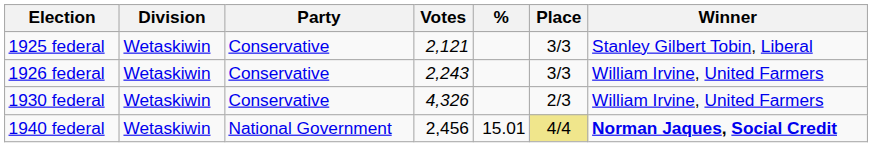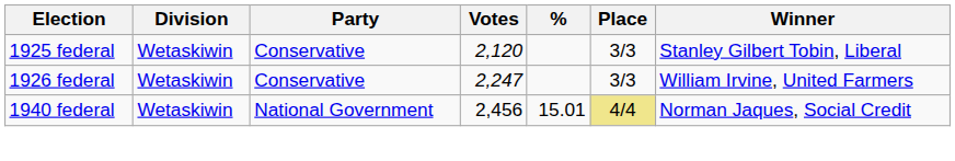1925 federal | Votes: 2,121 -> 2,120
1926 federal | Votes: 2,243 -> 2,247
- row: 1930 federal | Wetaskiwin | Conservative | 4,326 | 2/3 | William Irvine, United Farmers
1940 federal | Winner: bold -> normal
